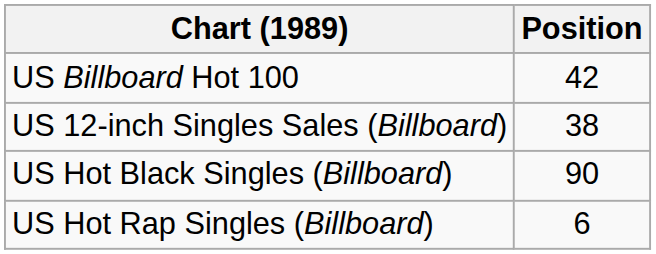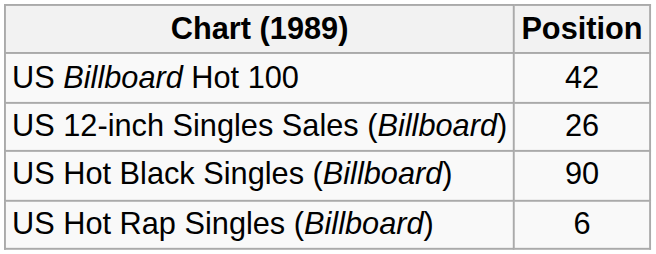US 12-inch Singles Sales (Billboard) | Position: 38 -> 26
